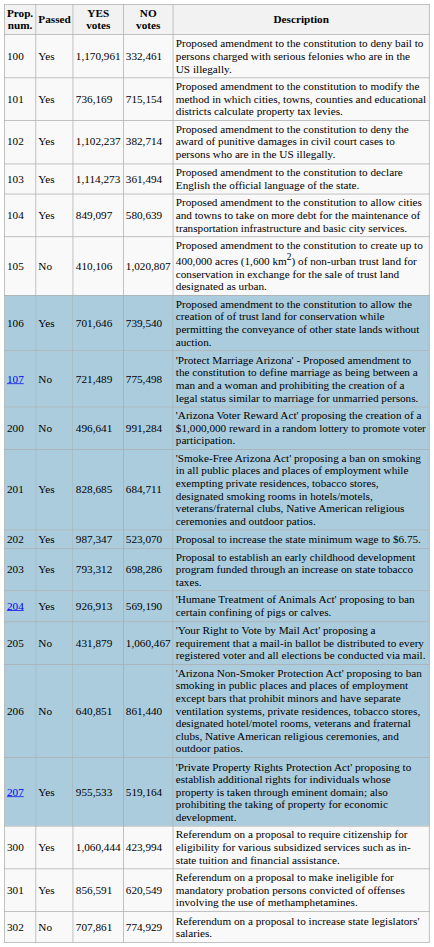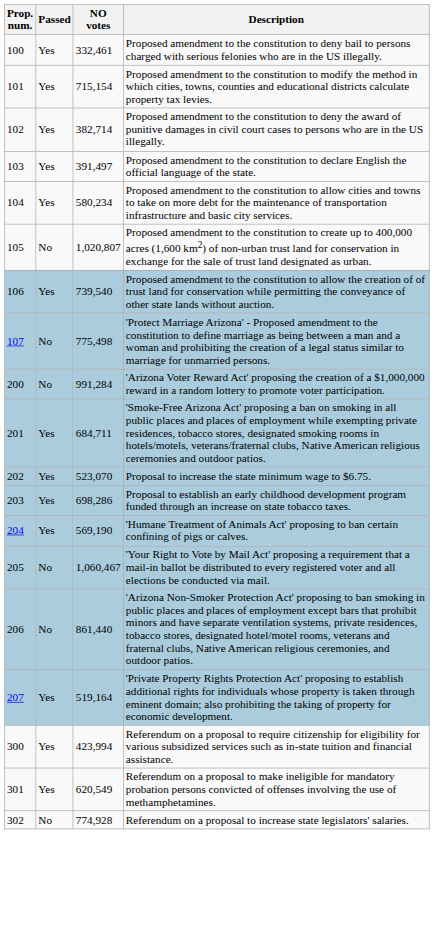- column: YES votes | 1,170,961 | 736,169 | 1,102,237 | 1,114,273 | 849,097 | 410,106 | 701,646 | 721,489 | 496,641 | 828,685 | 987,347 | 793,312 | 926,913 | 431,879 | 640,851 | 955,533 | 1,060,444 | 856,591 | 707,861
103 | NO votes: 361,494 -> 391,497
104 | NO votes: 580,639 -> 580,234
302 | NO votes: 774,929 -> 774,928
